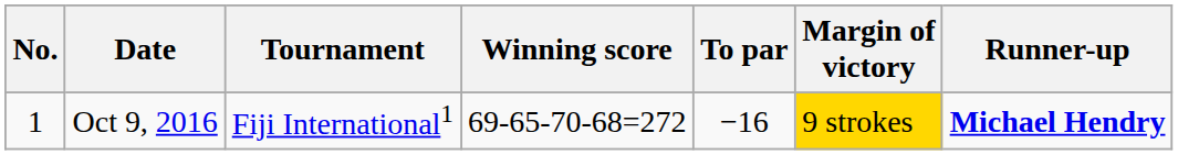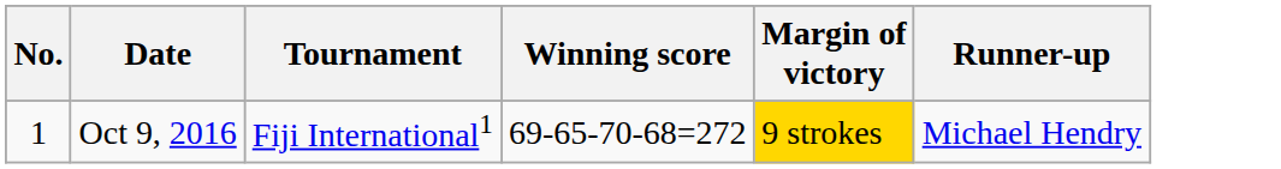- column: To par | −16
Oct 9, 2016 | Runner-up: bold -> normal
